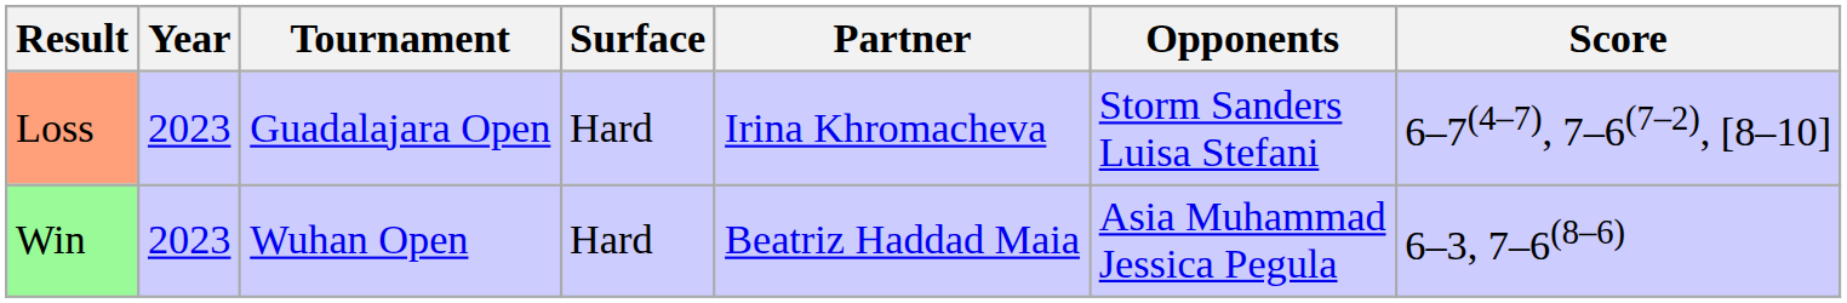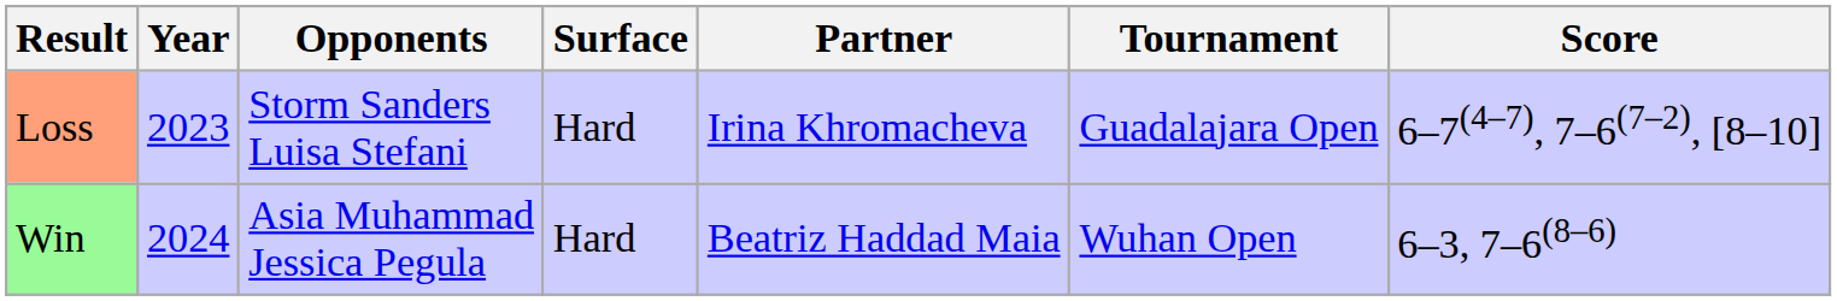columns swapped: Tournament <-> Opponents
Win | Year: 2023 -> 2024
